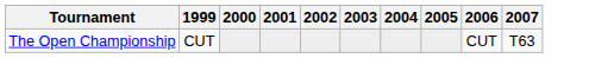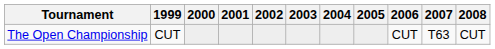+ column: 2008 | CUT
